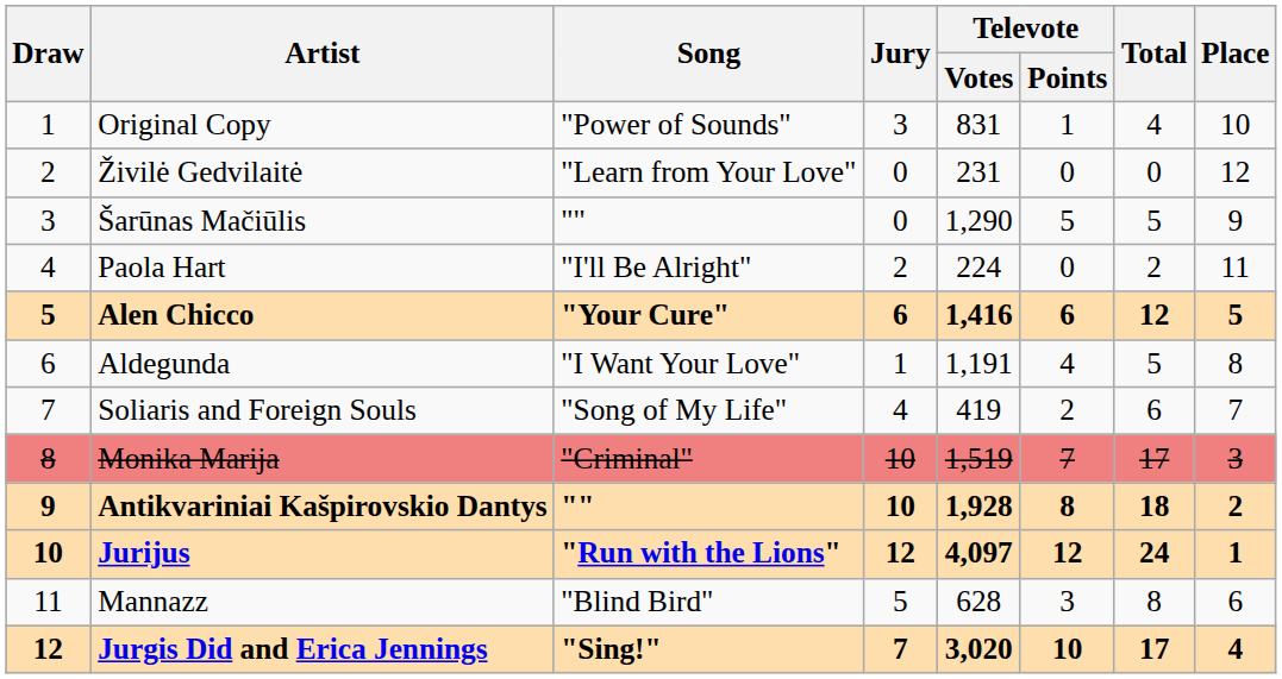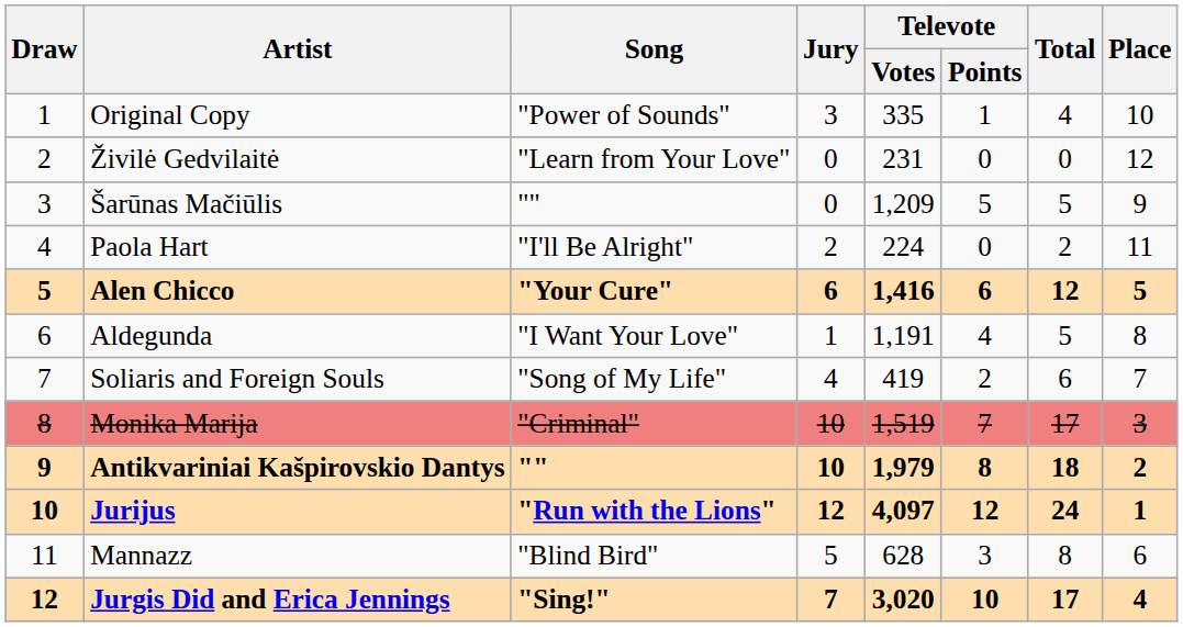Original Copy | Televote / Votes: 831 -> 335
Šarūnas Mačiūlis | Televote / Votes: 1,290 -> 1,209
Antikvariniai Kašpirovskio Dantys | Televote / Votes: 1,928 -> 1,979
